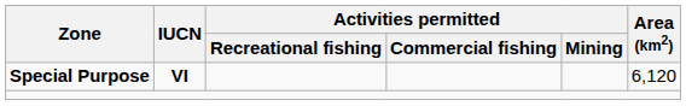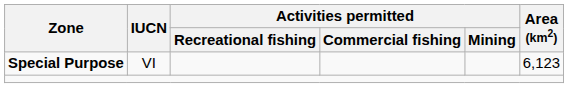Special Purpose | IUCN: bold -> normal
Special Purpose | Area (km2): 6,120 -> 6,123
